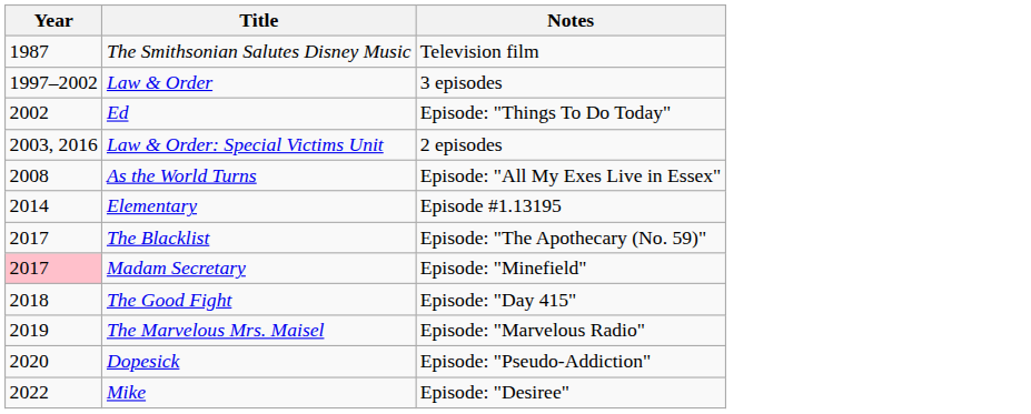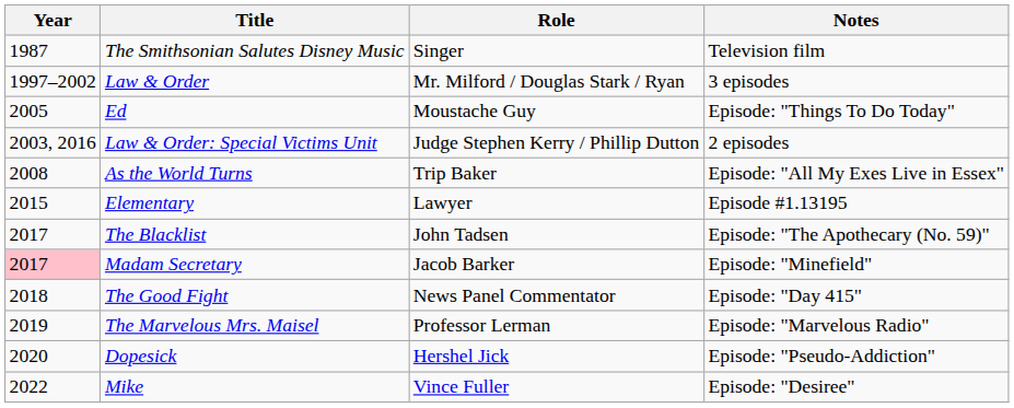+ column: Role | Singer | Mr. Milford / Douglas Stark / Ryan | Moustache Guy | Judge Stephen Kerry / Phillip Dutton | Trip Baker | Lawyer | John Tadsen | Jacob Barker | News Panel Commentator | Professor Lerman | Hershel Jick | Vince Fuller
Ed | Year: 2002 -> 2005
Elementary | Year: 2014 -> 2015
